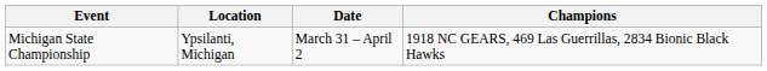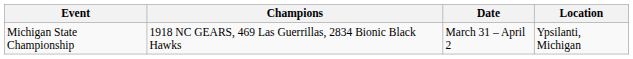columns swapped: Location <-> Champions
